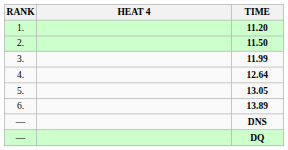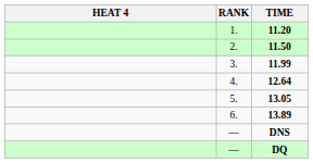columns swapped: RANK <-> HEAT 4
